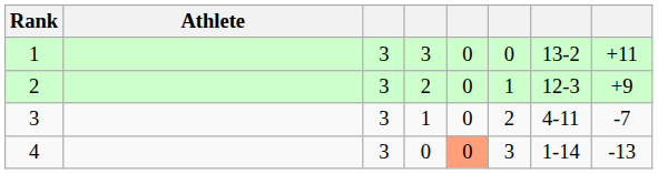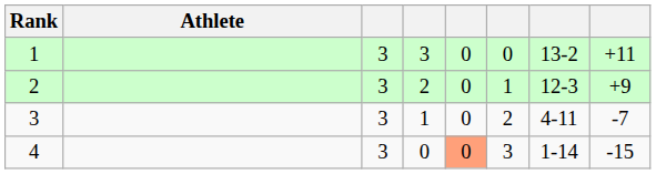4 | column 8: -13 -> -15
